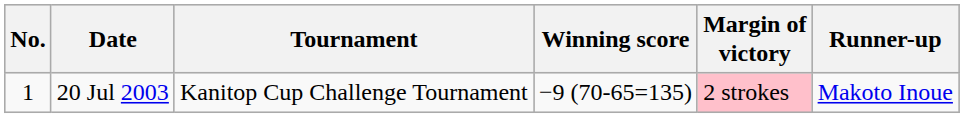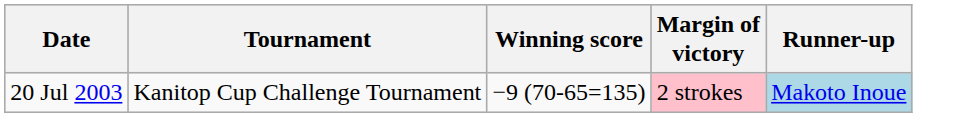- column: No. | 1
20 Jul 2003 | Runner-up: no background -> lightblue background
